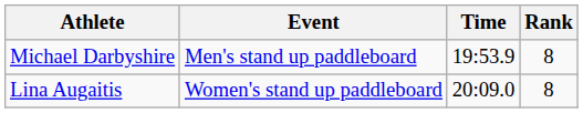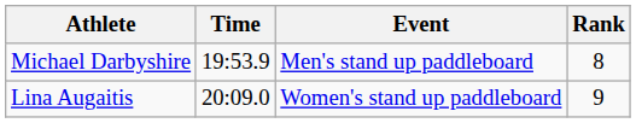columns swapped: Event <-> Time
Lina Augaitis | Rank: 8 -> 9
